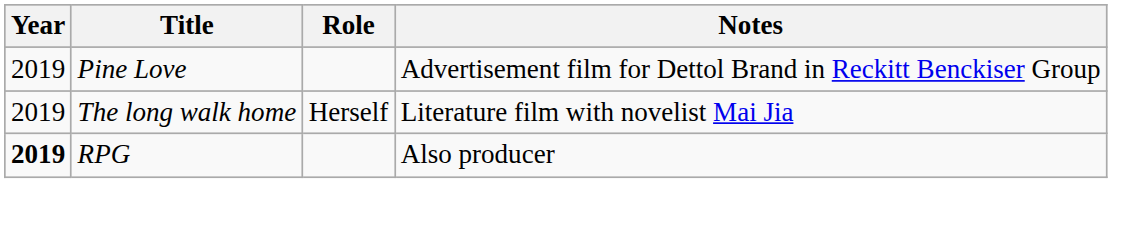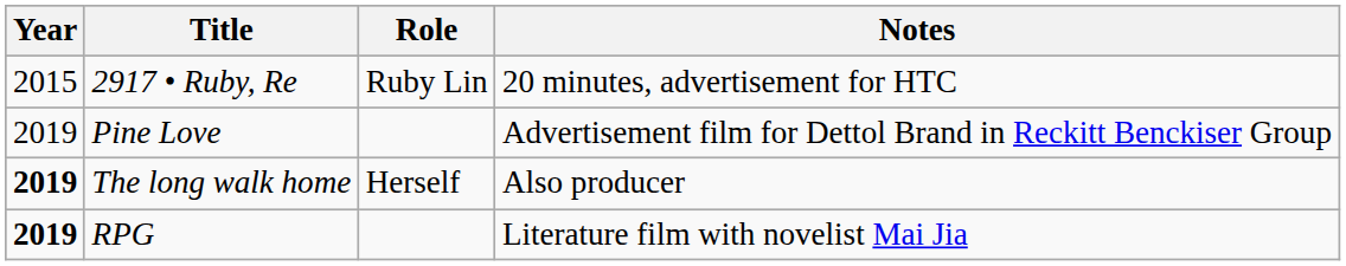+ row: 2015 | 2917 • Ruby, Re | Ruby Lin | 20 minutes, advertisement for HTC
The long walk home | Year: normal -> bold
The long walk home | Notes: Literature film with novelist Mai Jia -> Also producer
RPG | Notes: Also producer -> Literature film with novelist Mai Jia
